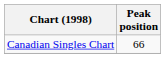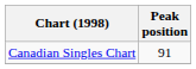Canadian Singles Chart | Peak position: 66 -> 91
